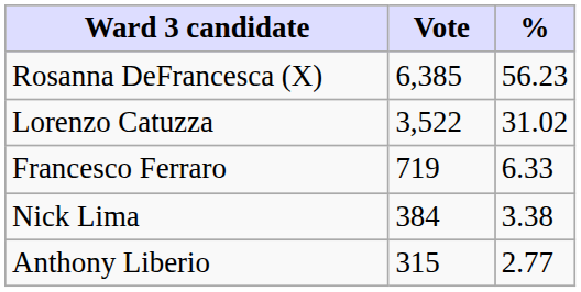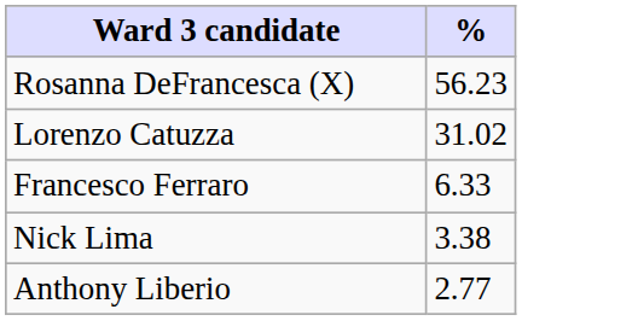- column: Vote | 6,385 | 3,522 | 719 | 384 | 315
